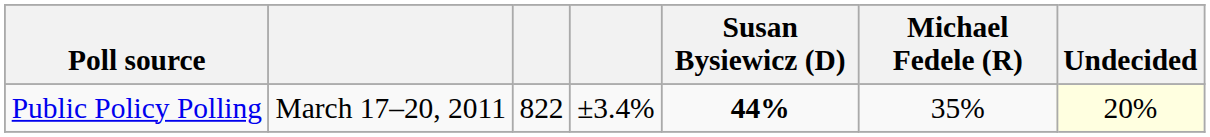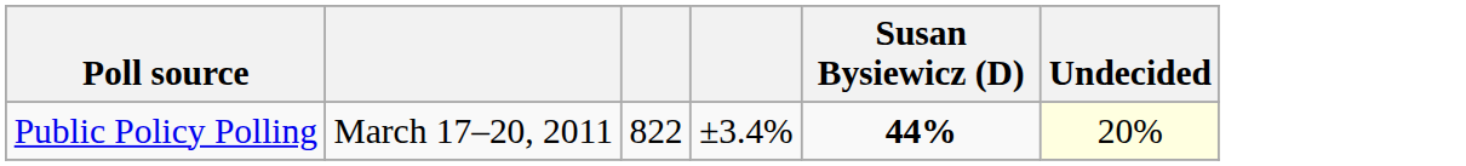- column: Michael Fedele (R) | 35%
